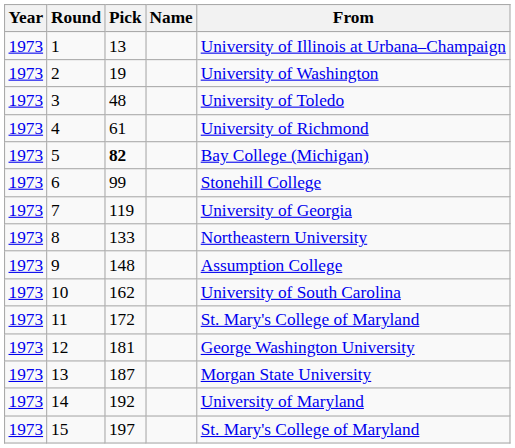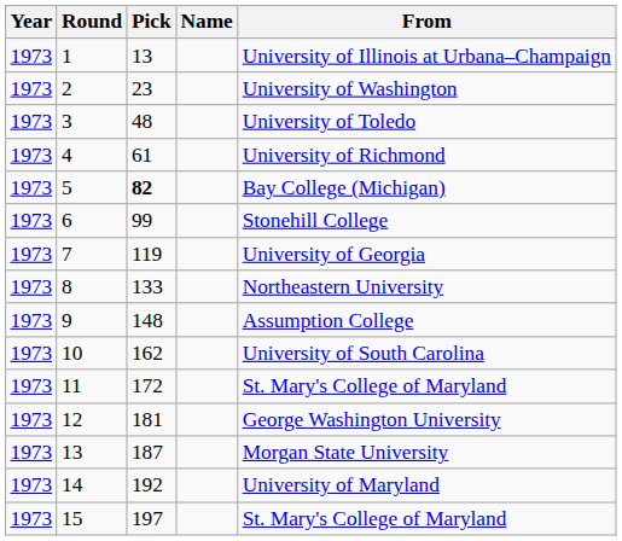2 | Pick: 19 -> 23
